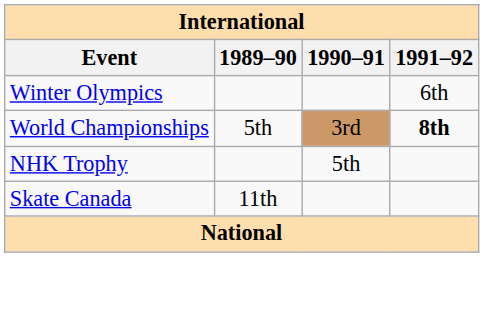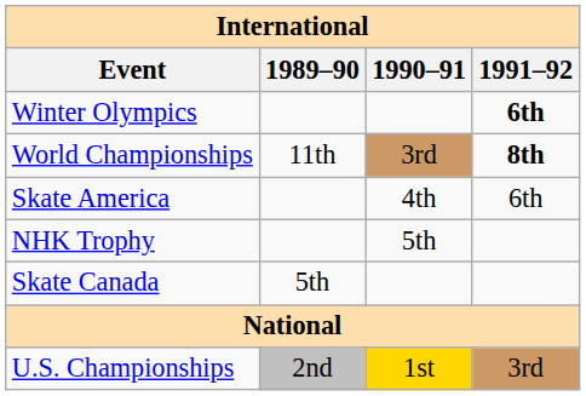Winter Olympics | 1991–92: normal -> bold
World Championships | 1989–90: 5th -> 11th
+ row: Skate America | 4th | 6th
Skate Canada | 1989–90: 11th -> 5th
+ row: U.S. Championships | 2nd | 1st | 3rd
